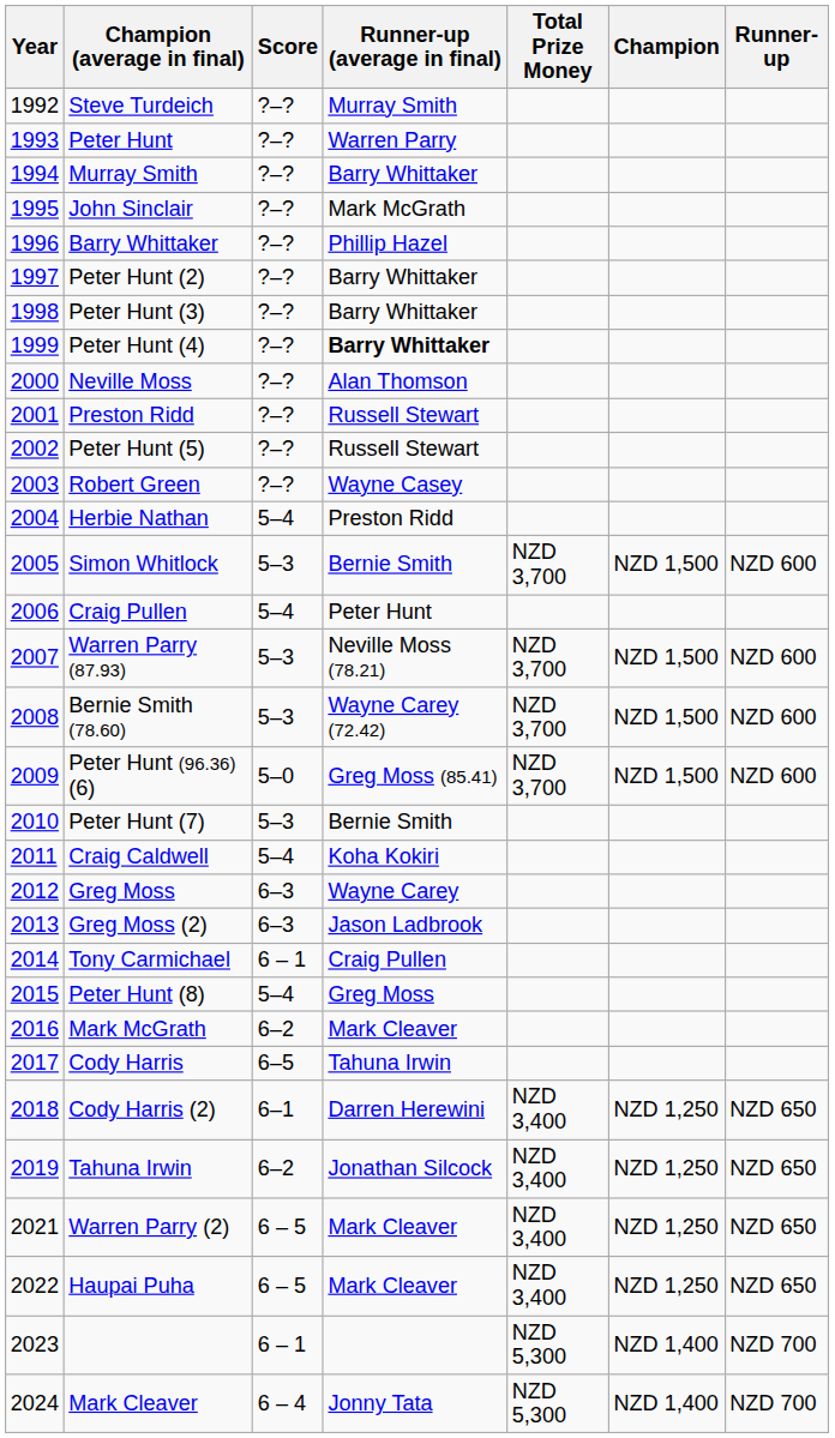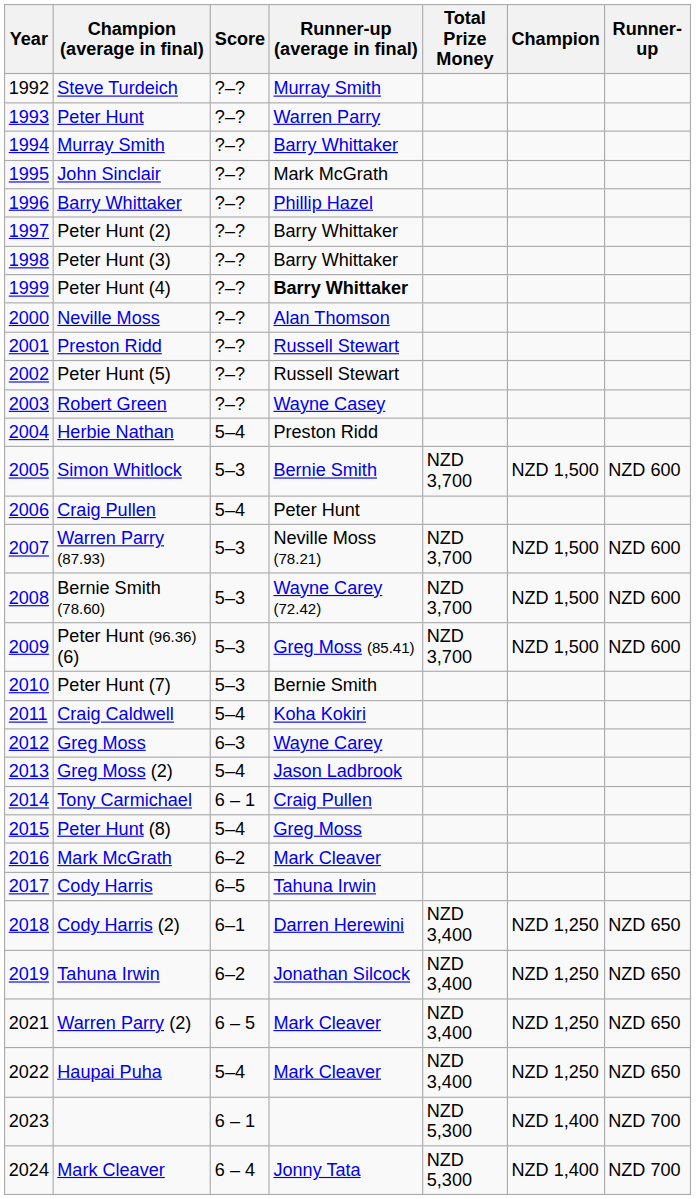Peter Hunt (96.36) (6) | Score: 5–0 -> 5–3
Greg Moss (2) | Score: 6–3 -> 5–4
Haupai Puha | Score: 6 – 5 -> 5–4
